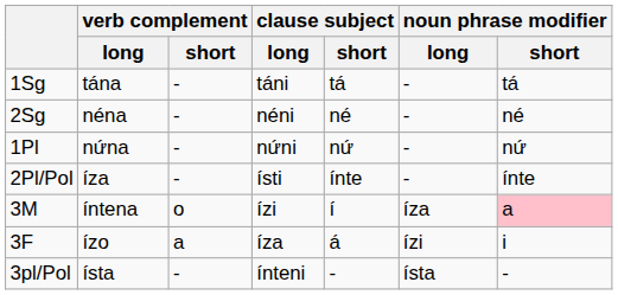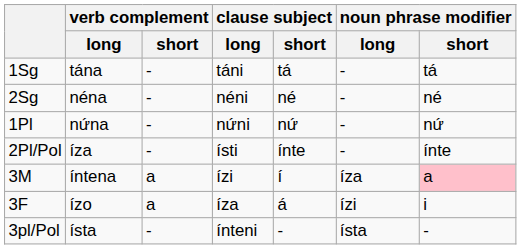3M | verb complement / short: o -> a
